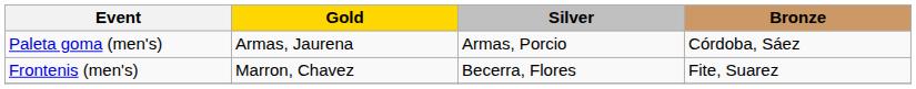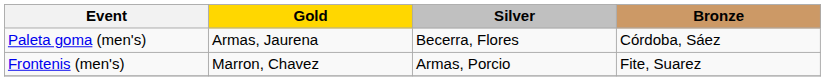Paleta goma (men's) | Silver: Armas, Porcio -> Becerra, Flores
Frontenis (men's) | Silver: Becerra, Flores -> Armas, Porcio
